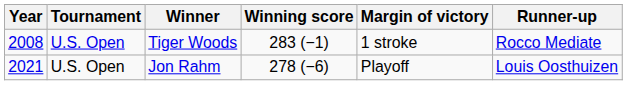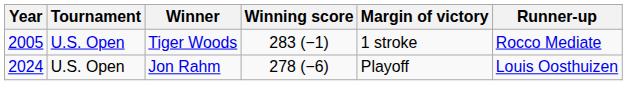Tiger Woods | Year: 2008 -> 2005
Jon Rahm | Year: 2021 -> 2024
